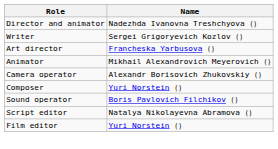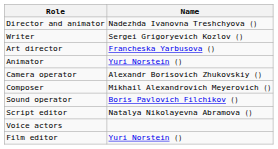Animator | Name: Mikhail Alexandrovich Meyerovich () -> Yuri Norstein ()
Composer | Name: Yuri Norstein () -> Mikhail Alexandrovich Meyerovich ()
+ row: Voice actors
